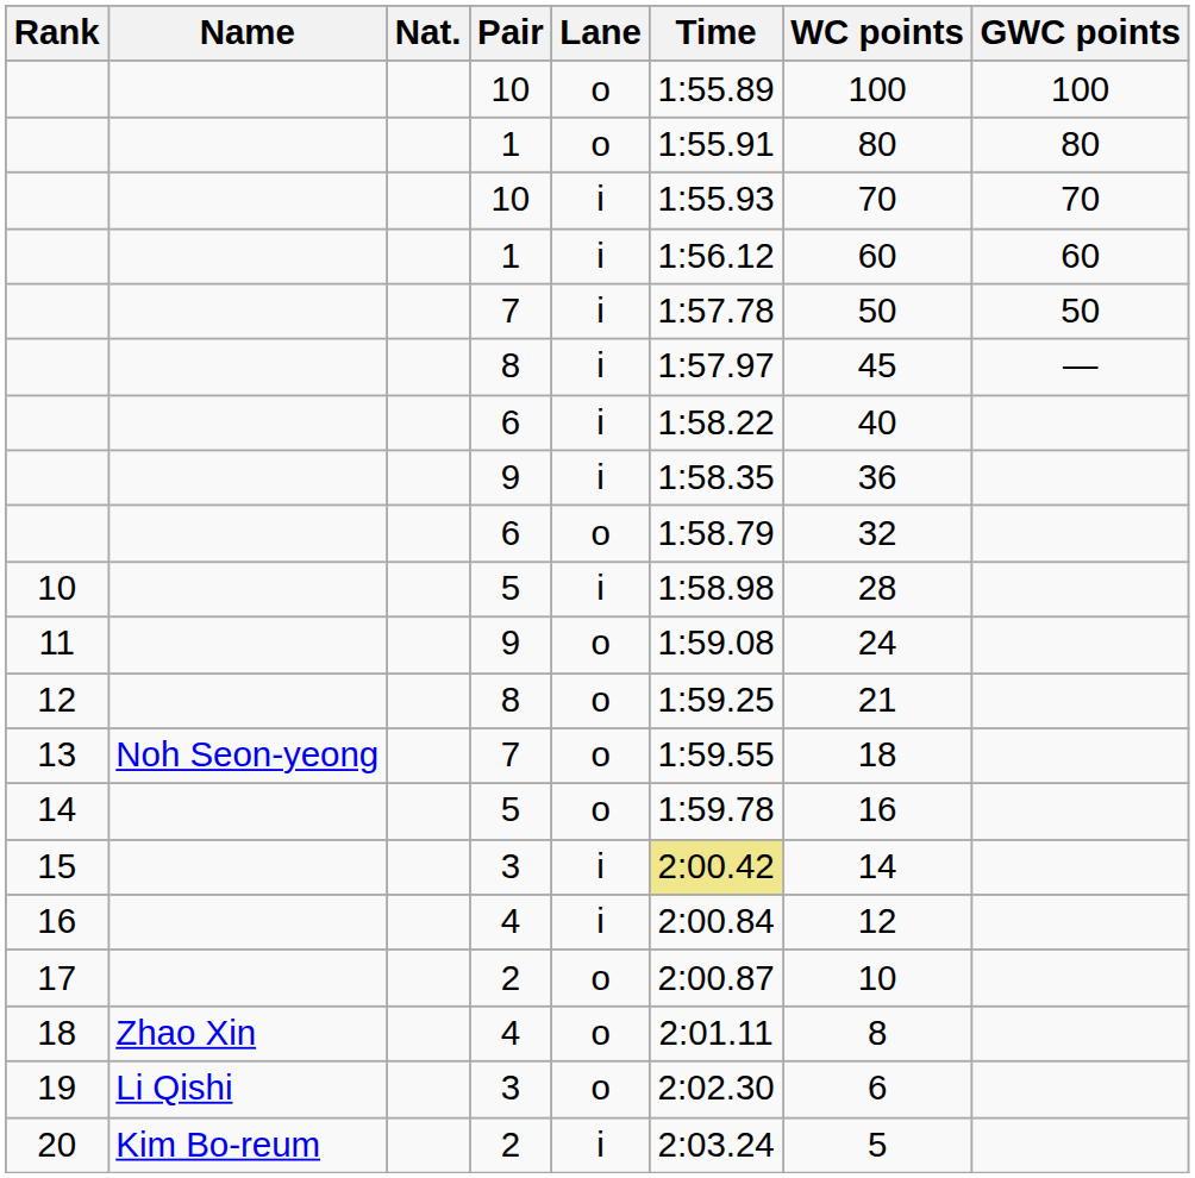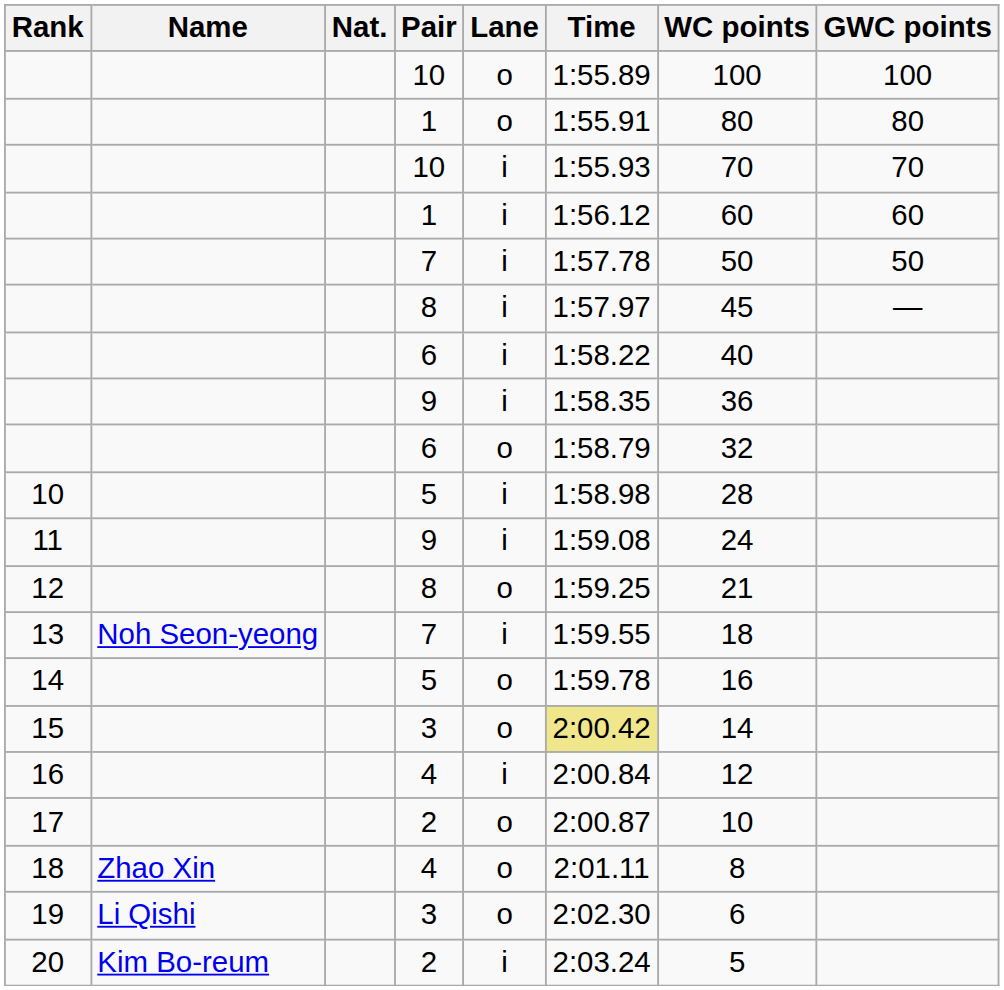11 | Lane: o -> i
13 | Lane: o -> i
15 | Lane: i -> o
